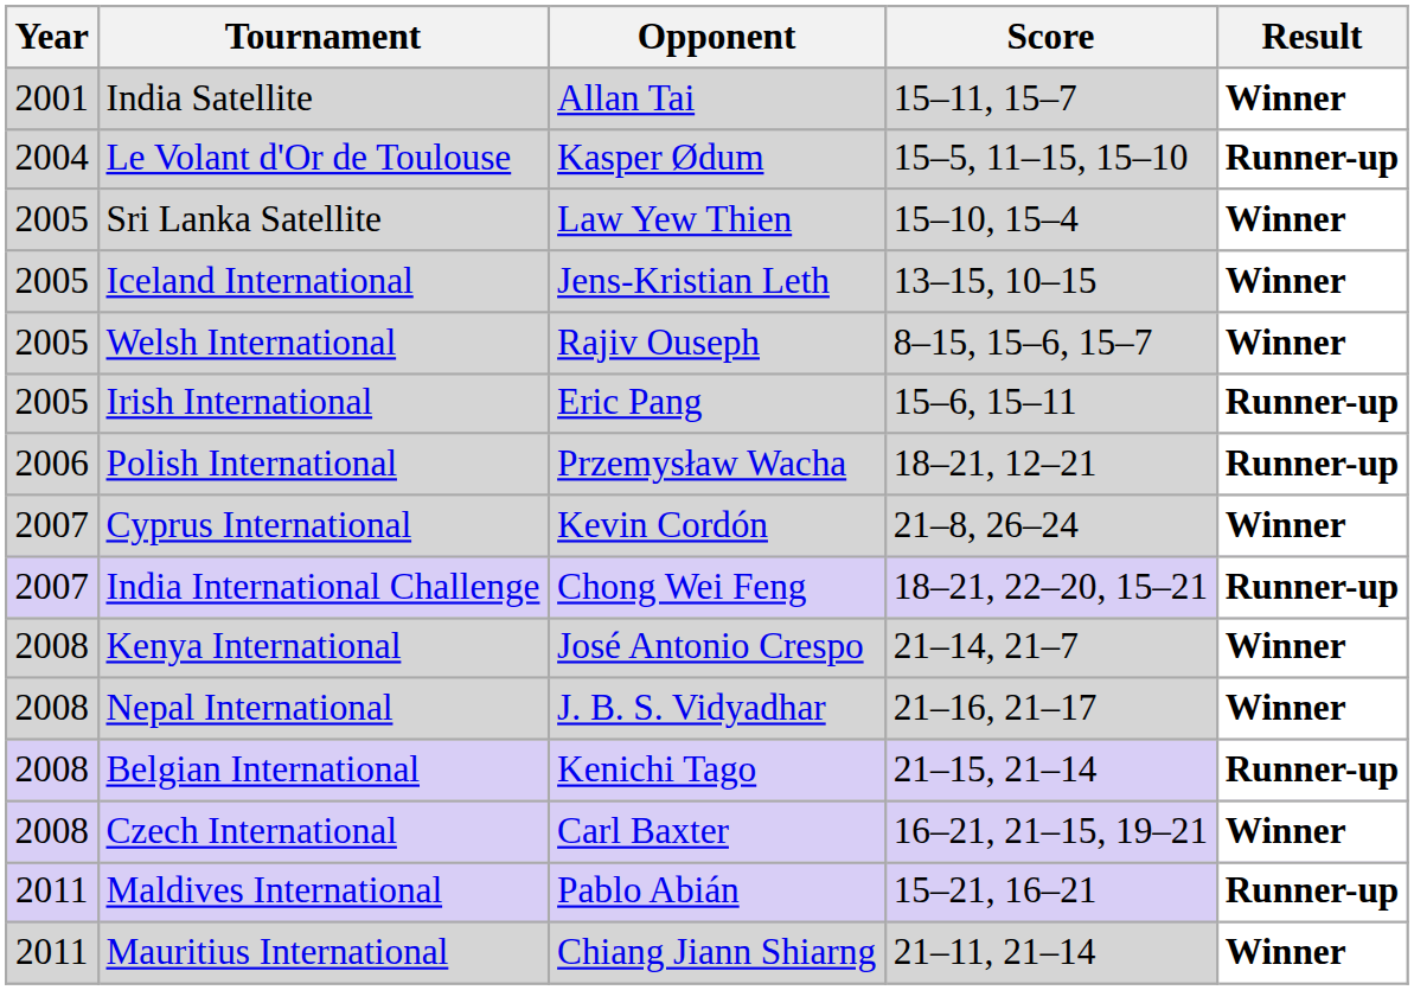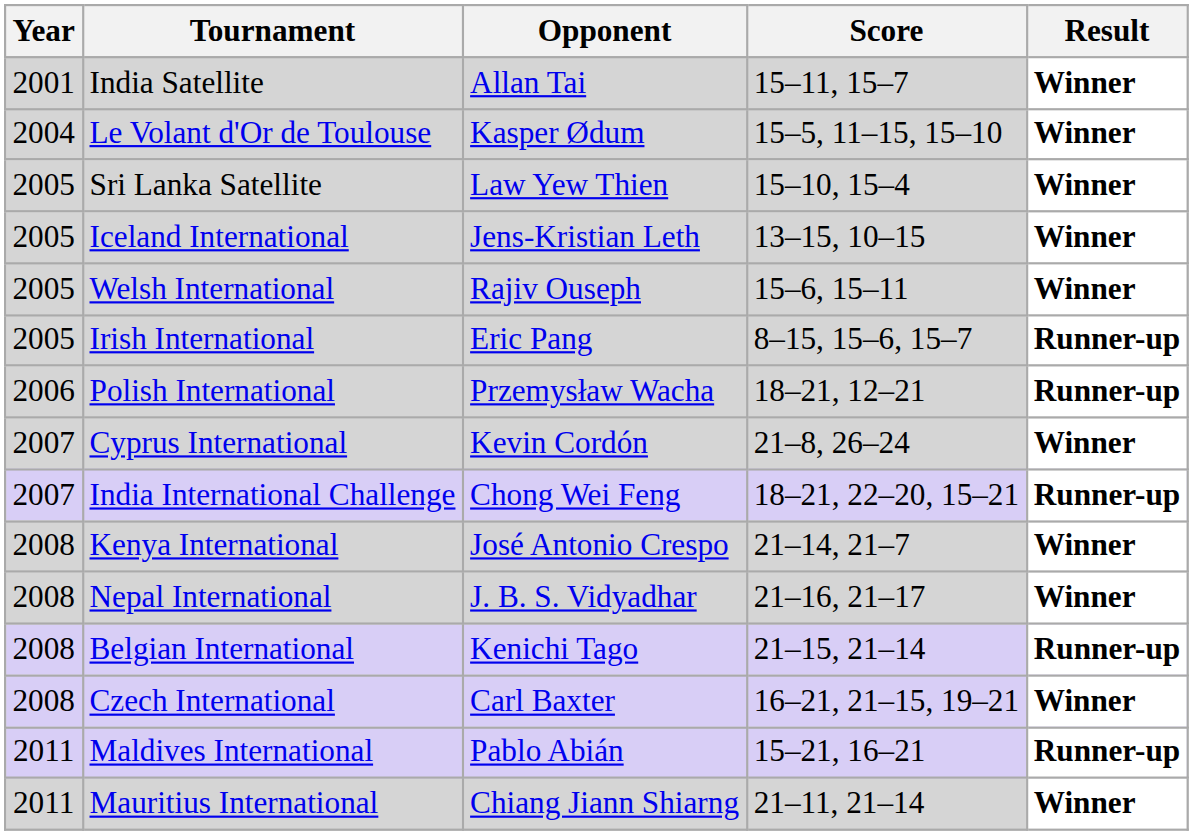Le Volant d'Or de Toulouse | Result: Runner-up -> Winner
Welsh International | Score: 8–15, 15–6, 15–7 -> 15–6, 15–11
Irish International | Score: 15–6, 15–11 -> 8–15, 15–6, 15–7
